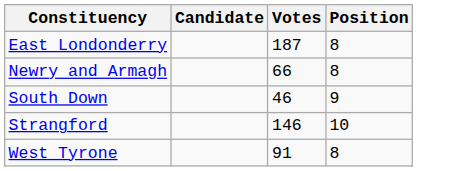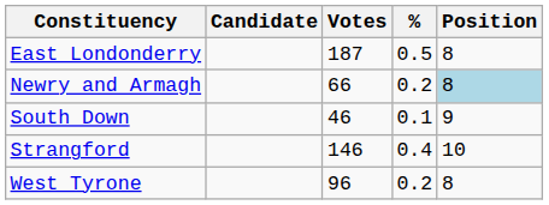+ column: % | 0.5 | 0.2 | 0.1 | 0.4 | 0.2
Newry and Armagh | Position: no background -> lightblue background
West Tyrone | Votes: 91 -> 96
